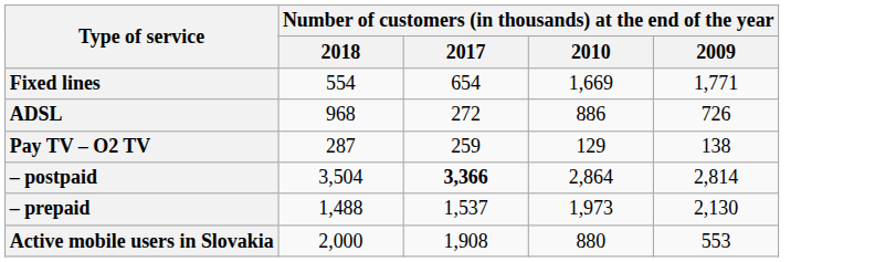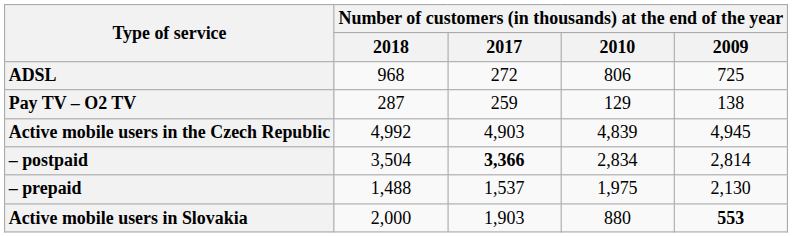- row: Fixed lines | 554 | 654 | 1,669 | 1,771
ADSL | column 4: 886 -> 806
ADSL | column 5: 726 -> 725
+ row: Active mobile users in the Czech Republic | 4,992 | 4,903 | 4,839 | 4,945
– postpaid | column 4: 2,864 -> 2,834
– prepaid | column 4: 1,973 -> 1,975
Active mobile users in Slovakia | column 3: 1,908 -> 1,903
Active mobile users in Slovakia | column 5: normal -> bold
